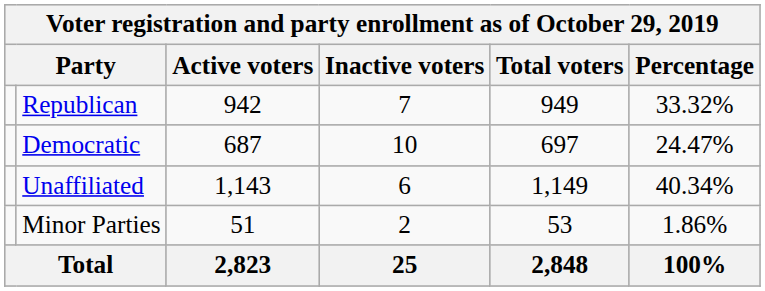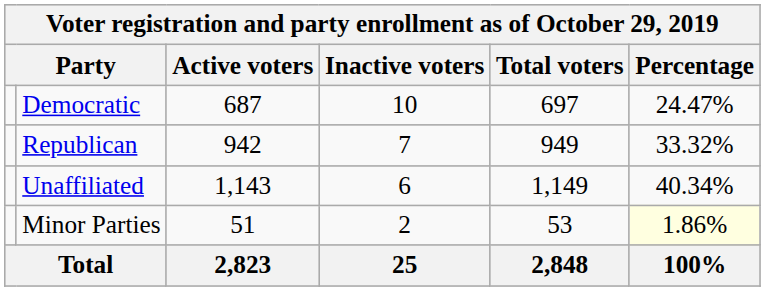rows swapped: Republican <-> Democratic
Minor Parties | Percentage: no background -> lightyellow background
